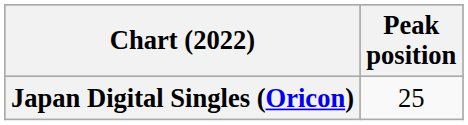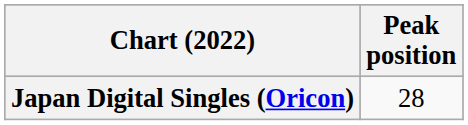Japan Digital Singles (Oricon) | Peak position: 25 -> 28
